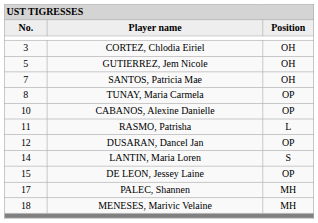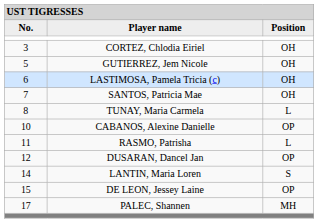+ row: 6 | LASTIMOSA, Pamela Tricia (c) | OH
TUNAY, Maria Carmela | column 3: OP -> L
- row: 18 | MENESES, Marivic Velaine | MH
